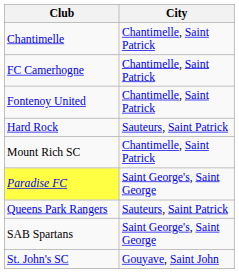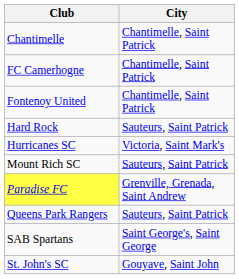+ row: Hurricanes SC | Victoria, Saint Mark's
Mount Rich SC | City: Chantimelle, Saint Patrick -> Sauteurs, Saint Patrick
Paradise FC | City: Saint George's, Saint George -> Grenville, Grenada, Saint Andrew
